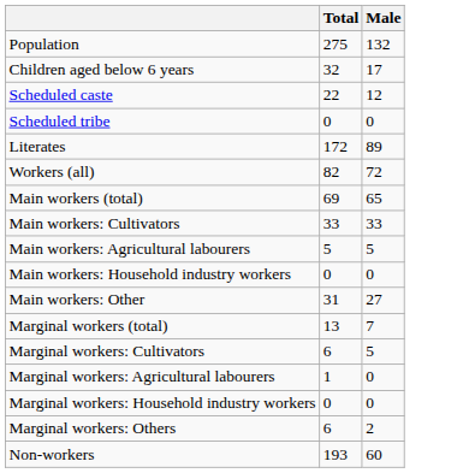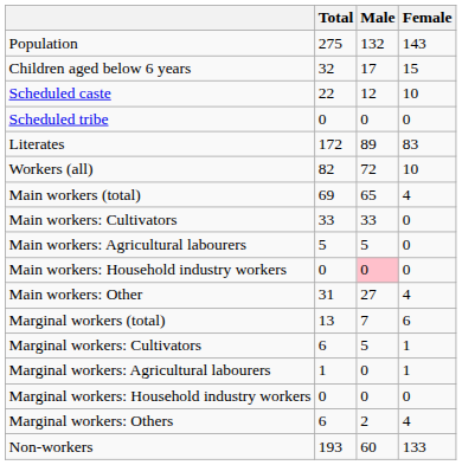+ column: Female | 143 | 15 | 10 | 0 | 83 | 10 | 4 | 0 | 0 | 0 | 4 | 6 | 1 | 1 | 0 | 4 | 133
Main workers: Household industry workers | Male: no background -> pink background
